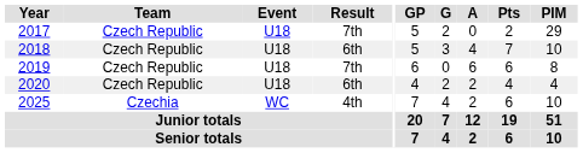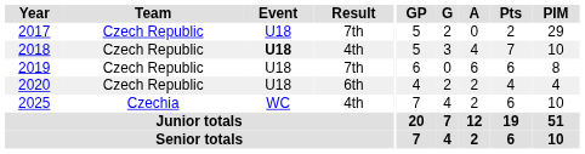2018 | Event: normal -> bold
2018 | Result: 6th -> 4th
